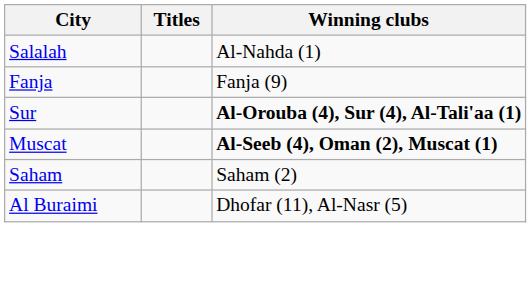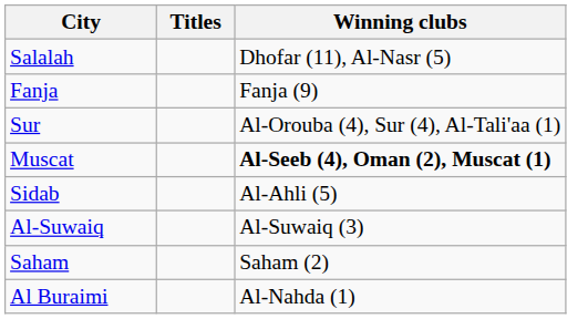Salalah | Winning clubs: Al-Nahda (1) -> Dhofar (11), Al-Nasr (5)
Sur | Winning clubs: bold -> normal
+ row: Sidab | Al-Ahli (5)
+ row: Al-Suwaiq | Al-Suwaiq (3)
Al Buraimi | Winning clubs: Dhofar (11), Al-Nasr (5) -> Al-Nahda (1)
